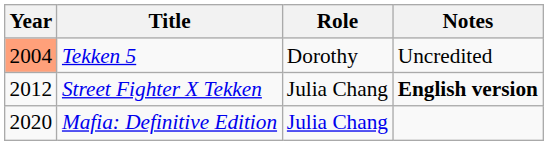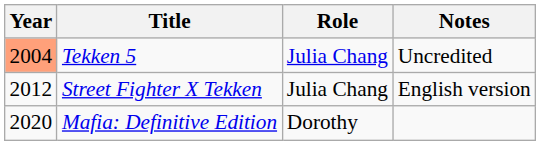Tekken 5 | Role: Dorothy -> Julia Chang
Street Fighter X Tekken | Notes: bold -> normal
Mafia: Definitive Edition | Role: Julia Chang -> Dorothy
